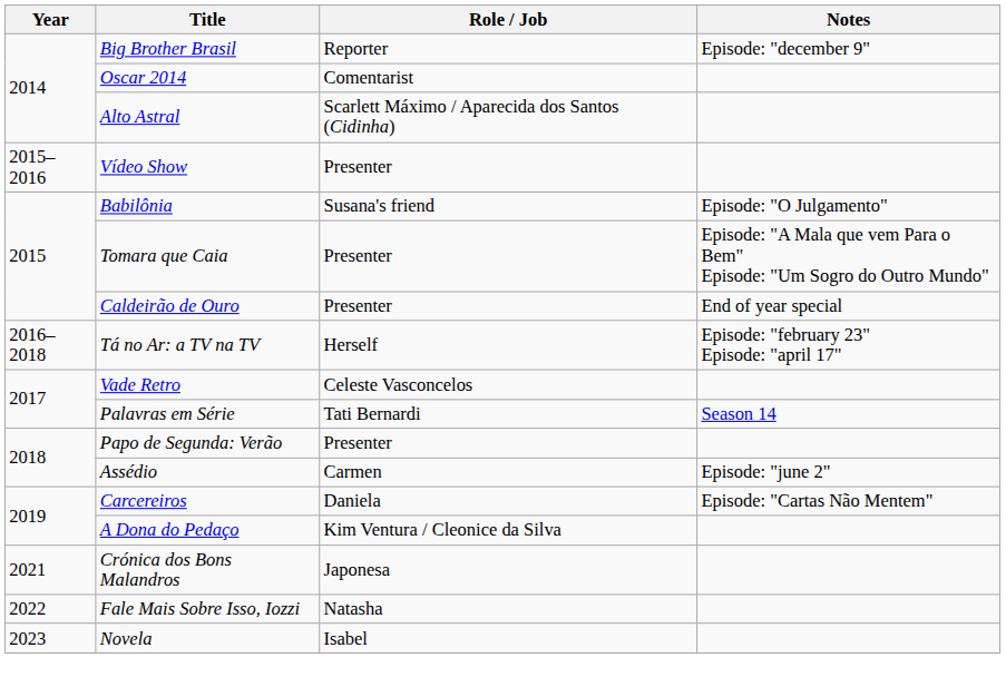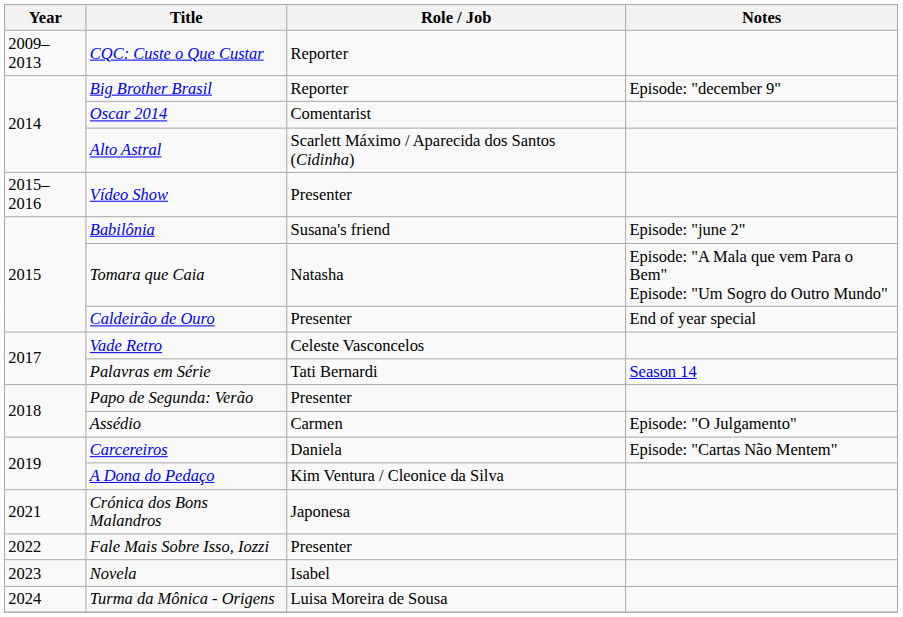+ row: 2009–2013 | CQC: Custe o Que Custar | Reporter
Babilônia | Notes: Episode: "O Julgamento" -> Episode: "june 2"
Tomara que Caia | Role / Job: Presenter -> Natasha
- row: 2016–2018 | Tá no Ar: a TV na TV | Herself | Episode: "february 23" Episode: "april 17"
Assédio | Notes: Episode: "june 2" -> Episode: "O Julgamento"
Fale Mais Sobre Isso, Iozzi | Role / Job: Natasha -> Presenter
+ row: 2024 | Turma da Mônica - Origens | Luisa Moreira de Sousa
